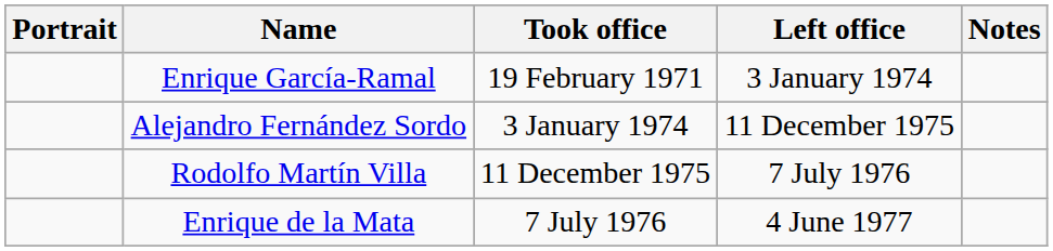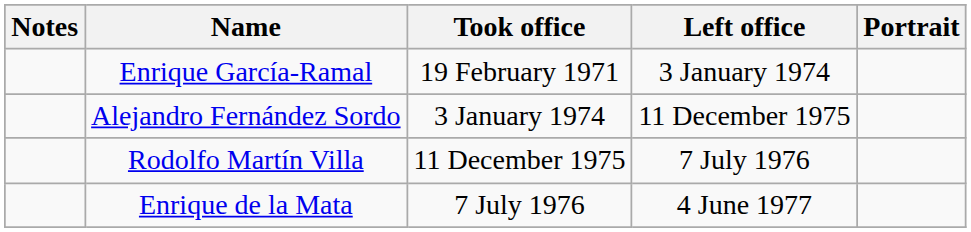columns swapped: Portrait <-> Notes
